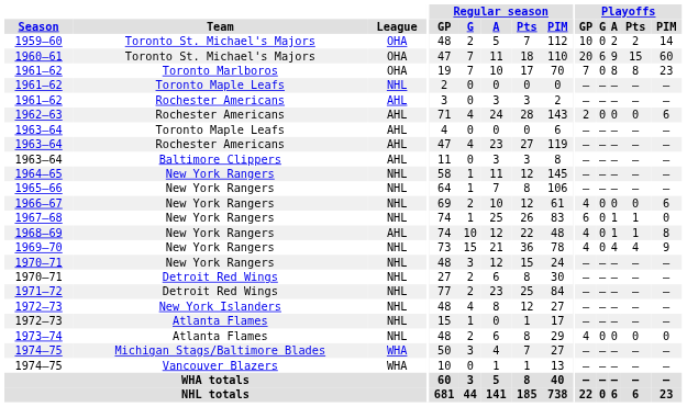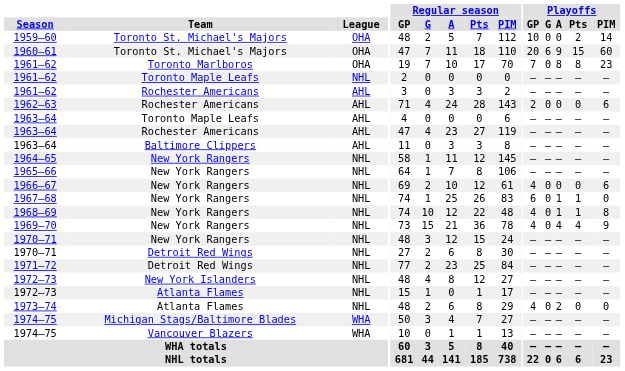1959–60 | Playoffs / A: 2 -> 0
1968–69 | League: AHL -> NHL
1973–74 | Playoffs / A: 0 -> 2
